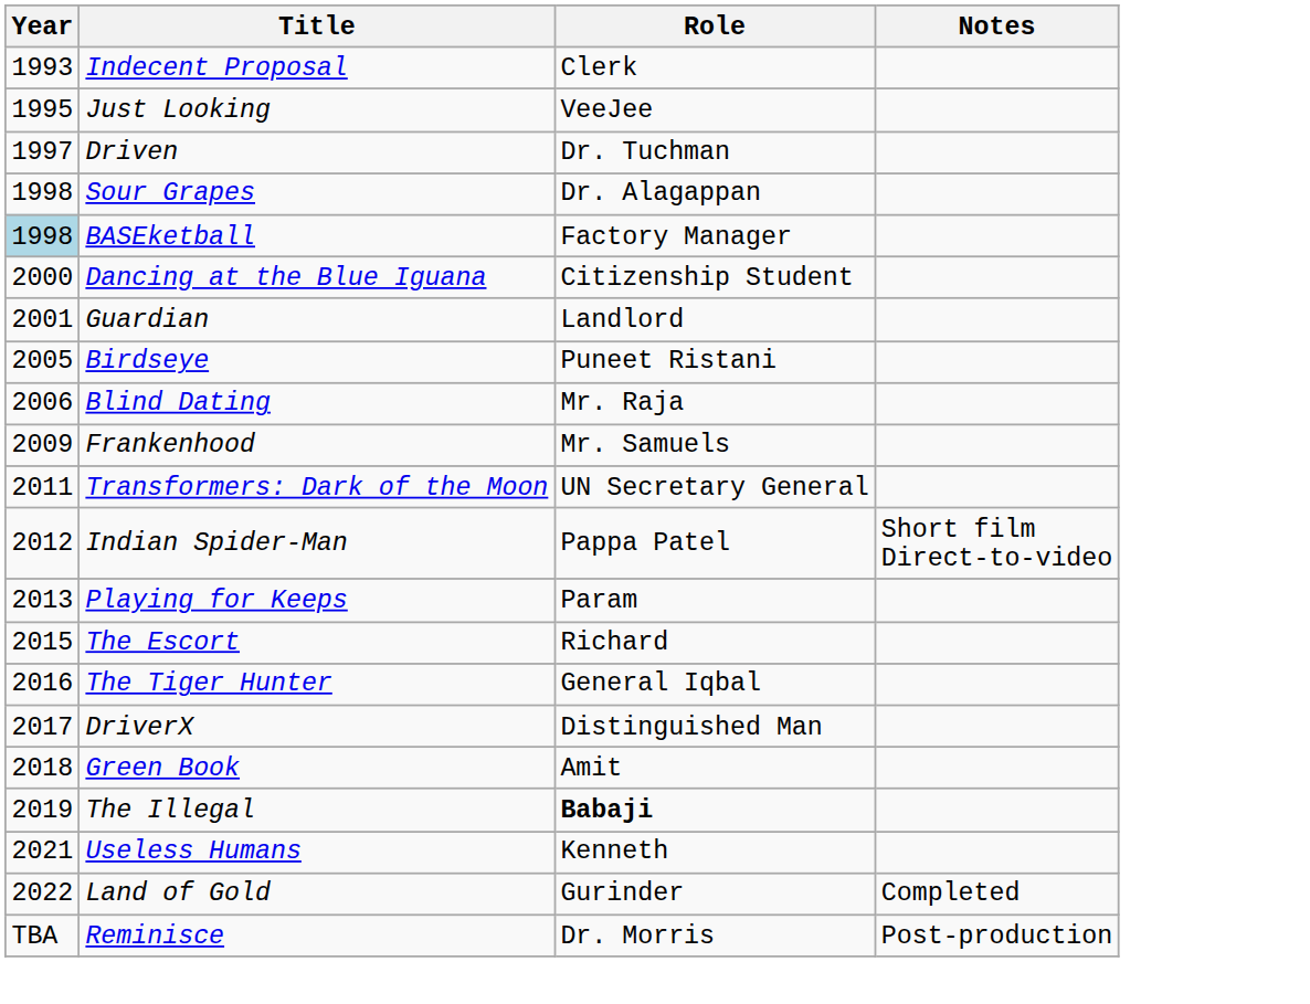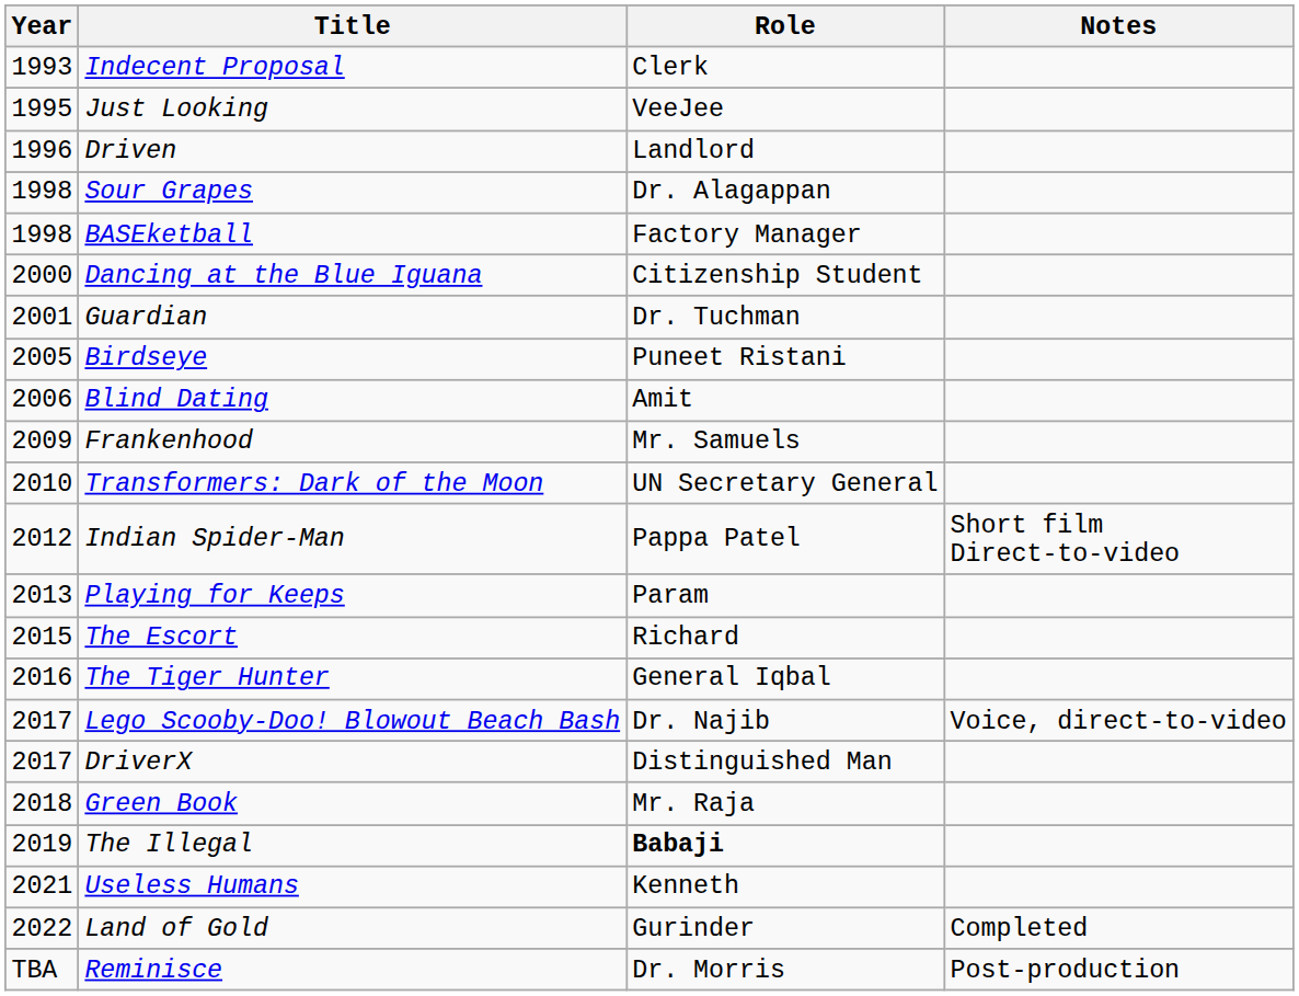Driven | Year: 1997 -> 1996
Driven | Role: Dr. Tuchman -> Landlord
BASEketball | Year: lightblue background -> no background
Guardian | Role: Landlord -> Dr. Tuchman
Blind Dating | Role: Mr. Raja -> Amit
Transformers: Dark of the Moon | Year: 2011 -> 2010
+ row: 2017 | Lego Scooby-Doo! Blowout Beach Bash | Dr. Najib | Voice, direct-to-video
Green Book | Role: Amit -> Mr. Raja
